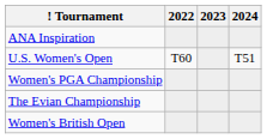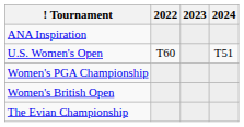rows swapped: The Evian Championship <-> Women's British Open
